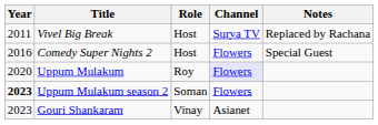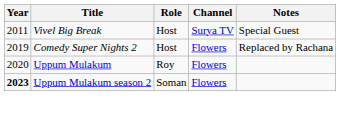Vivel Big Break | Notes: Replaced by Rachana -> Special Guest
Comedy Super Nights 2 | Year: 2016 -> 2019
Comedy Super Nights 2 | Notes: Special Guest -> Replaced by Rachana
Uppum Mulakum | Channel: lavender background -> no background
- row: 2023 | Gouri Shankaram | Vinay | Asianet
